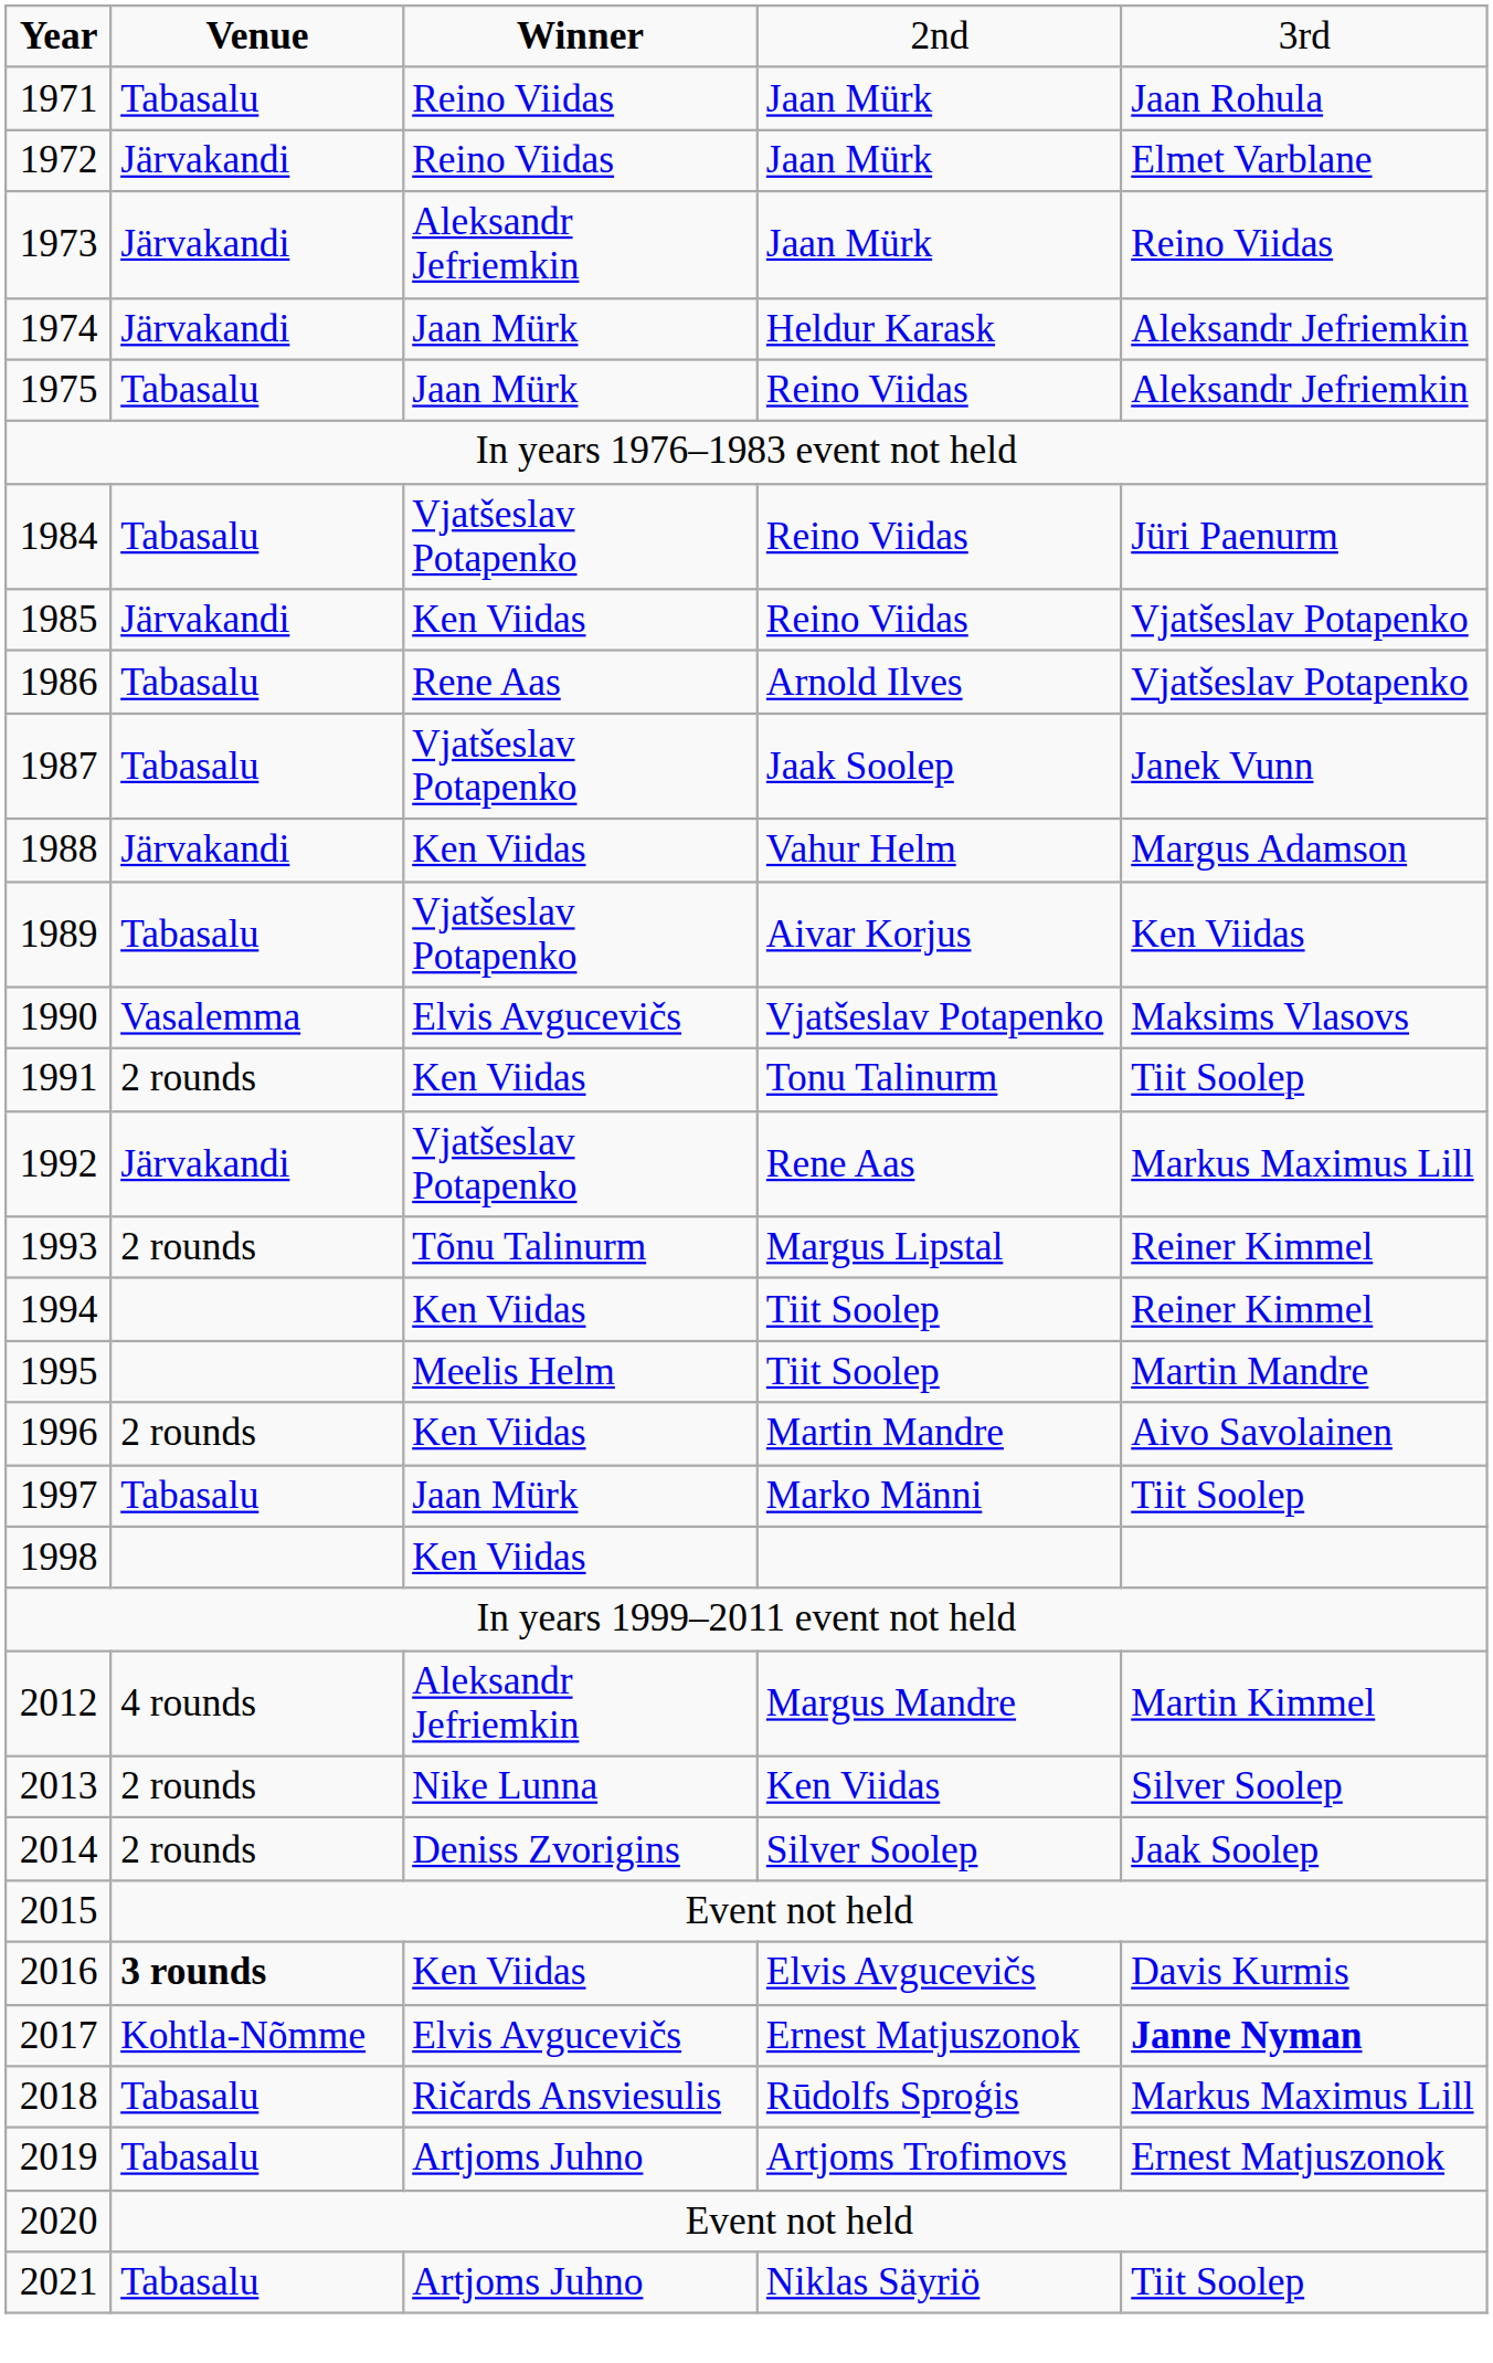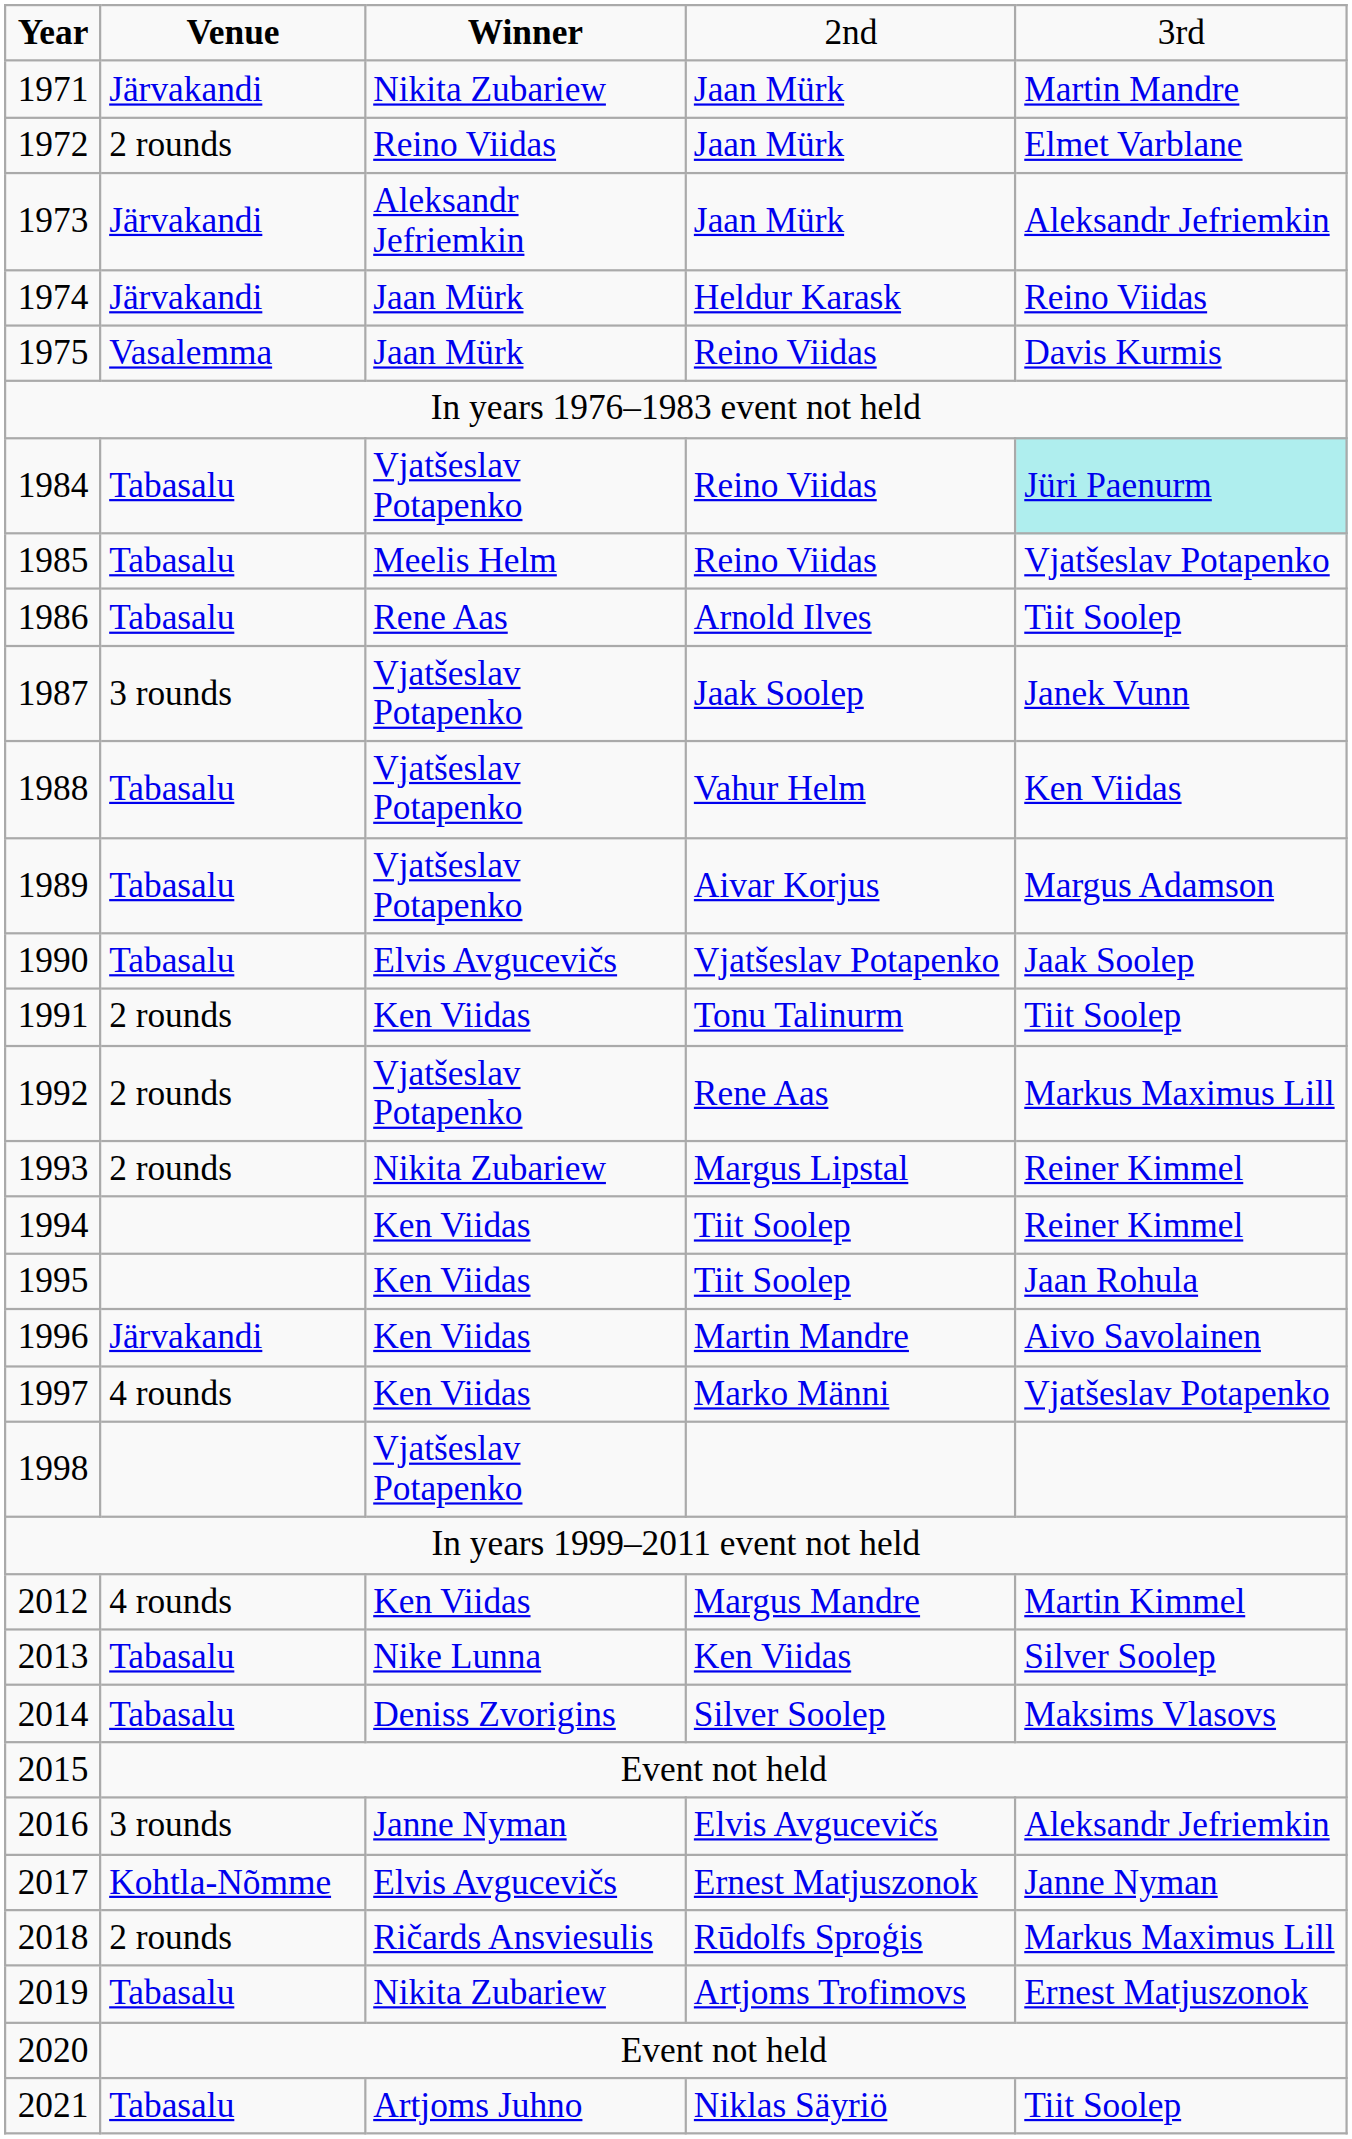1971 | column 2: Tabasalu -> Järvakandi
1971 | column 3: Reino Viidas -> Nikita Zubariew
1971 | column 5: Jaan Rohula -> Martin Mandre
1972 | column 2: Järvakandi -> 2 rounds
1973 | column 5: Reino Viidas -> Aleksandr Jefriemkin
1974 | column 5: Aleksandr Jefriemkin -> Reino Viidas
1975 | column 2: Tabasalu -> Vasalemma
1975 | column 5: Aleksandr Jefriemkin -> Davis Kurmis
1984 | column 5: no background -> paleturquoise background
1985 | column 2: Järvakandi -> Tabasalu
1985 | column 3: Ken Viidas -> Meelis Helm
1986 | column 5: Vjatšeslav Potapenko -> Tiit Soolep
1987 | column 2: Tabasalu -> 3 rounds
1988 | column 2: Järvakandi -> Tabasalu
1988 | column 3: Ken Viidas -> Vjatšeslav Potapenko
1988 | column 5: Margus Adamson -> Ken Viidas
1989 | column 5: Ken Viidas -> Margus Adamson
1990 | column 2: Vasalemma -> Tabasalu
1990 | column 5: Maksims Vlasovs -> Jaak Soolep
1992 | column 2: Järvakandi -> 2 rounds
1993 | column 3: Tõnu Talinurm -> Nikita Zubariew
1995 | column 3: Meelis Helm -> Ken Viidas
1995 | column 5: Martin Mandre -> Jaan Rohula
1996 | column 2: 2 rounds -> Järvakandi
1997 | column 2: Tabasalu -> 4 rounds
1997 | column 3: Jaan Mürk -> Ken Viidas
1997 | column 5: Tiit Soolep -> Vjatšeslav Potapenko
1998 | column 3: Ken Viidas -> Vjatšeslav Potapenko
2012 | column 3: Aleksandr Jefriemkin -> Ken Viidas
2013 | column 2: 2 rounds -> Tabasalu
2014 | column 2: 2 rounds -> Tabasalu
2014 | column 5: Jaak Soolep -> Maksims Vlasovs
2016 | column 2: bold -> normal
2016 | column 3: Ken Viidas -> Janne Nyman
2016 | column 5: Davis Kurmis -> Aleksandr Jefriemkin
2017 | column 5: bold -> normal
2018 | column 2: Tabasalu -> 2 rounds
2019 | column 3: Artjoms Juhno -> Nikita Zubariew
